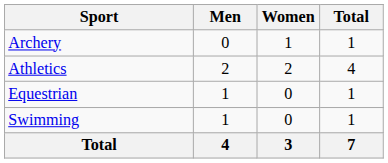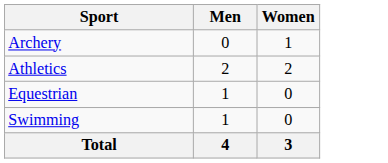- column: Total | 1 | 4 | 1 | 1 | 7
